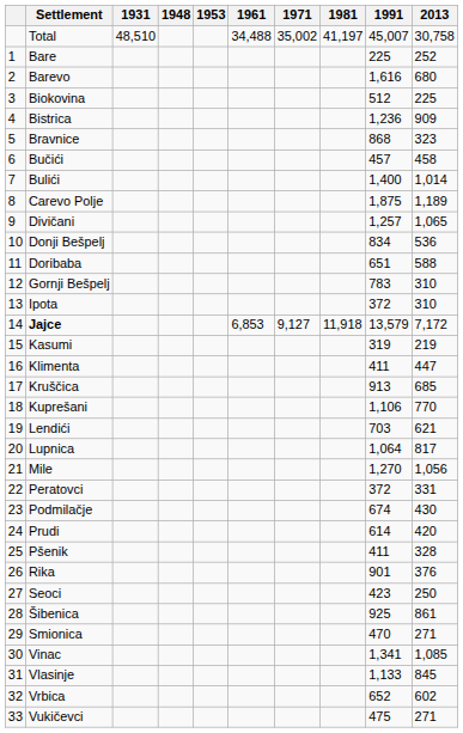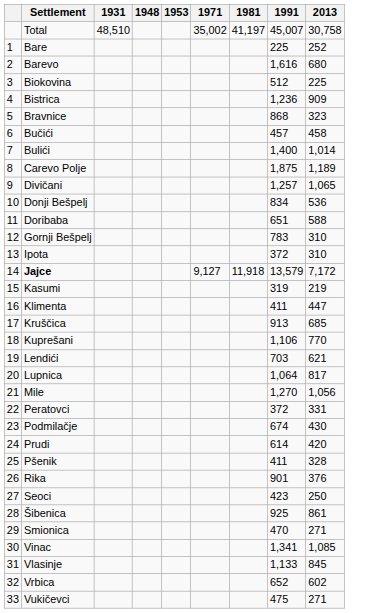- column: 1961 | 34,488 | 6,853
